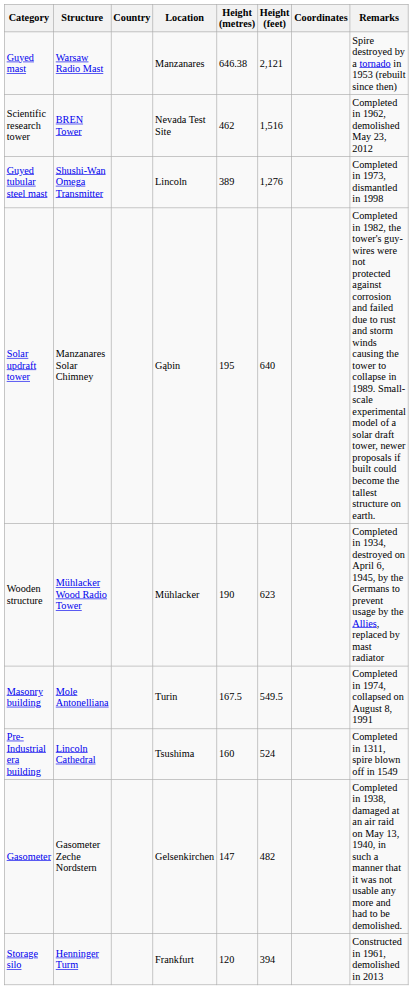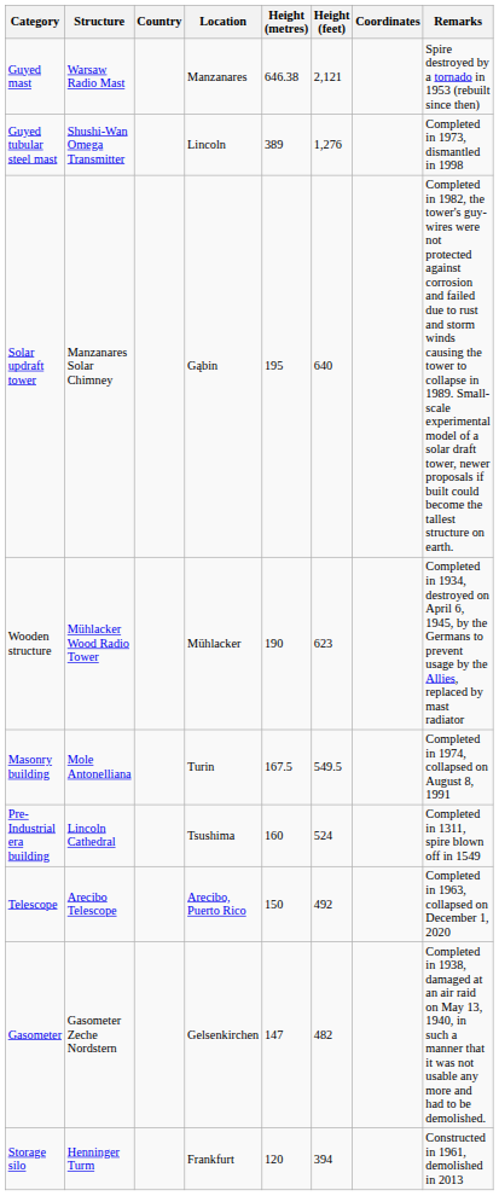- row: Scientific research tower | BREN Tower | Nevada Test Site | 462 | 1,516 | Completed in 1962, demolished May 23, 2012
+ row: Telescope | Arecibo Telescope | Arecibo, Puerto Rico | 150 | 492 | Completed in 1963, collapsed on December 1, 2020
